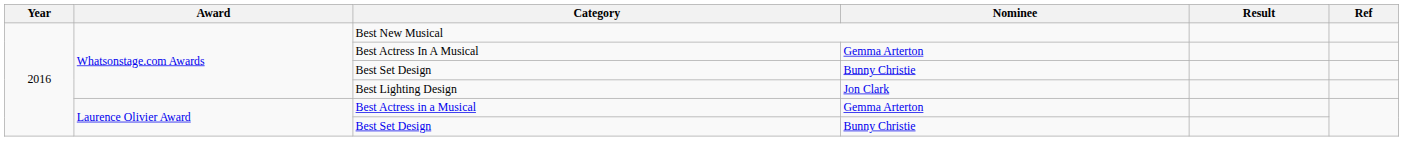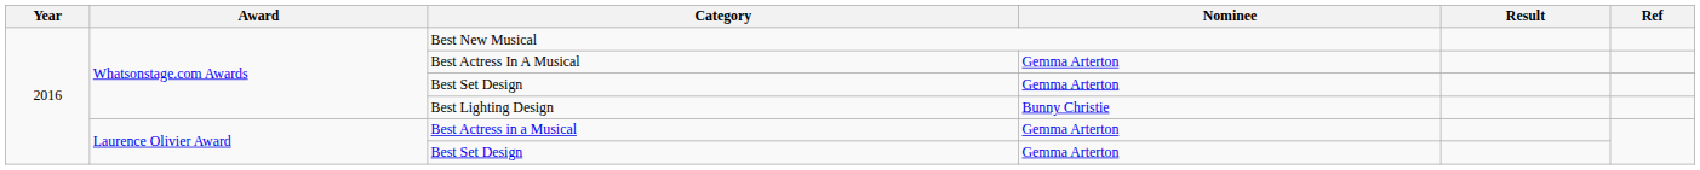Whatsonstage.com Awards / Best Set Design | Nominee: Bunny Christie -> Gemma Arterton
Best Lighting Design | Nominee: Jon Clark -> Bunny Christie
Laurence Olivier Award / Best Set Design | Nominee: Bunny Christie -> Gemma Arterton
